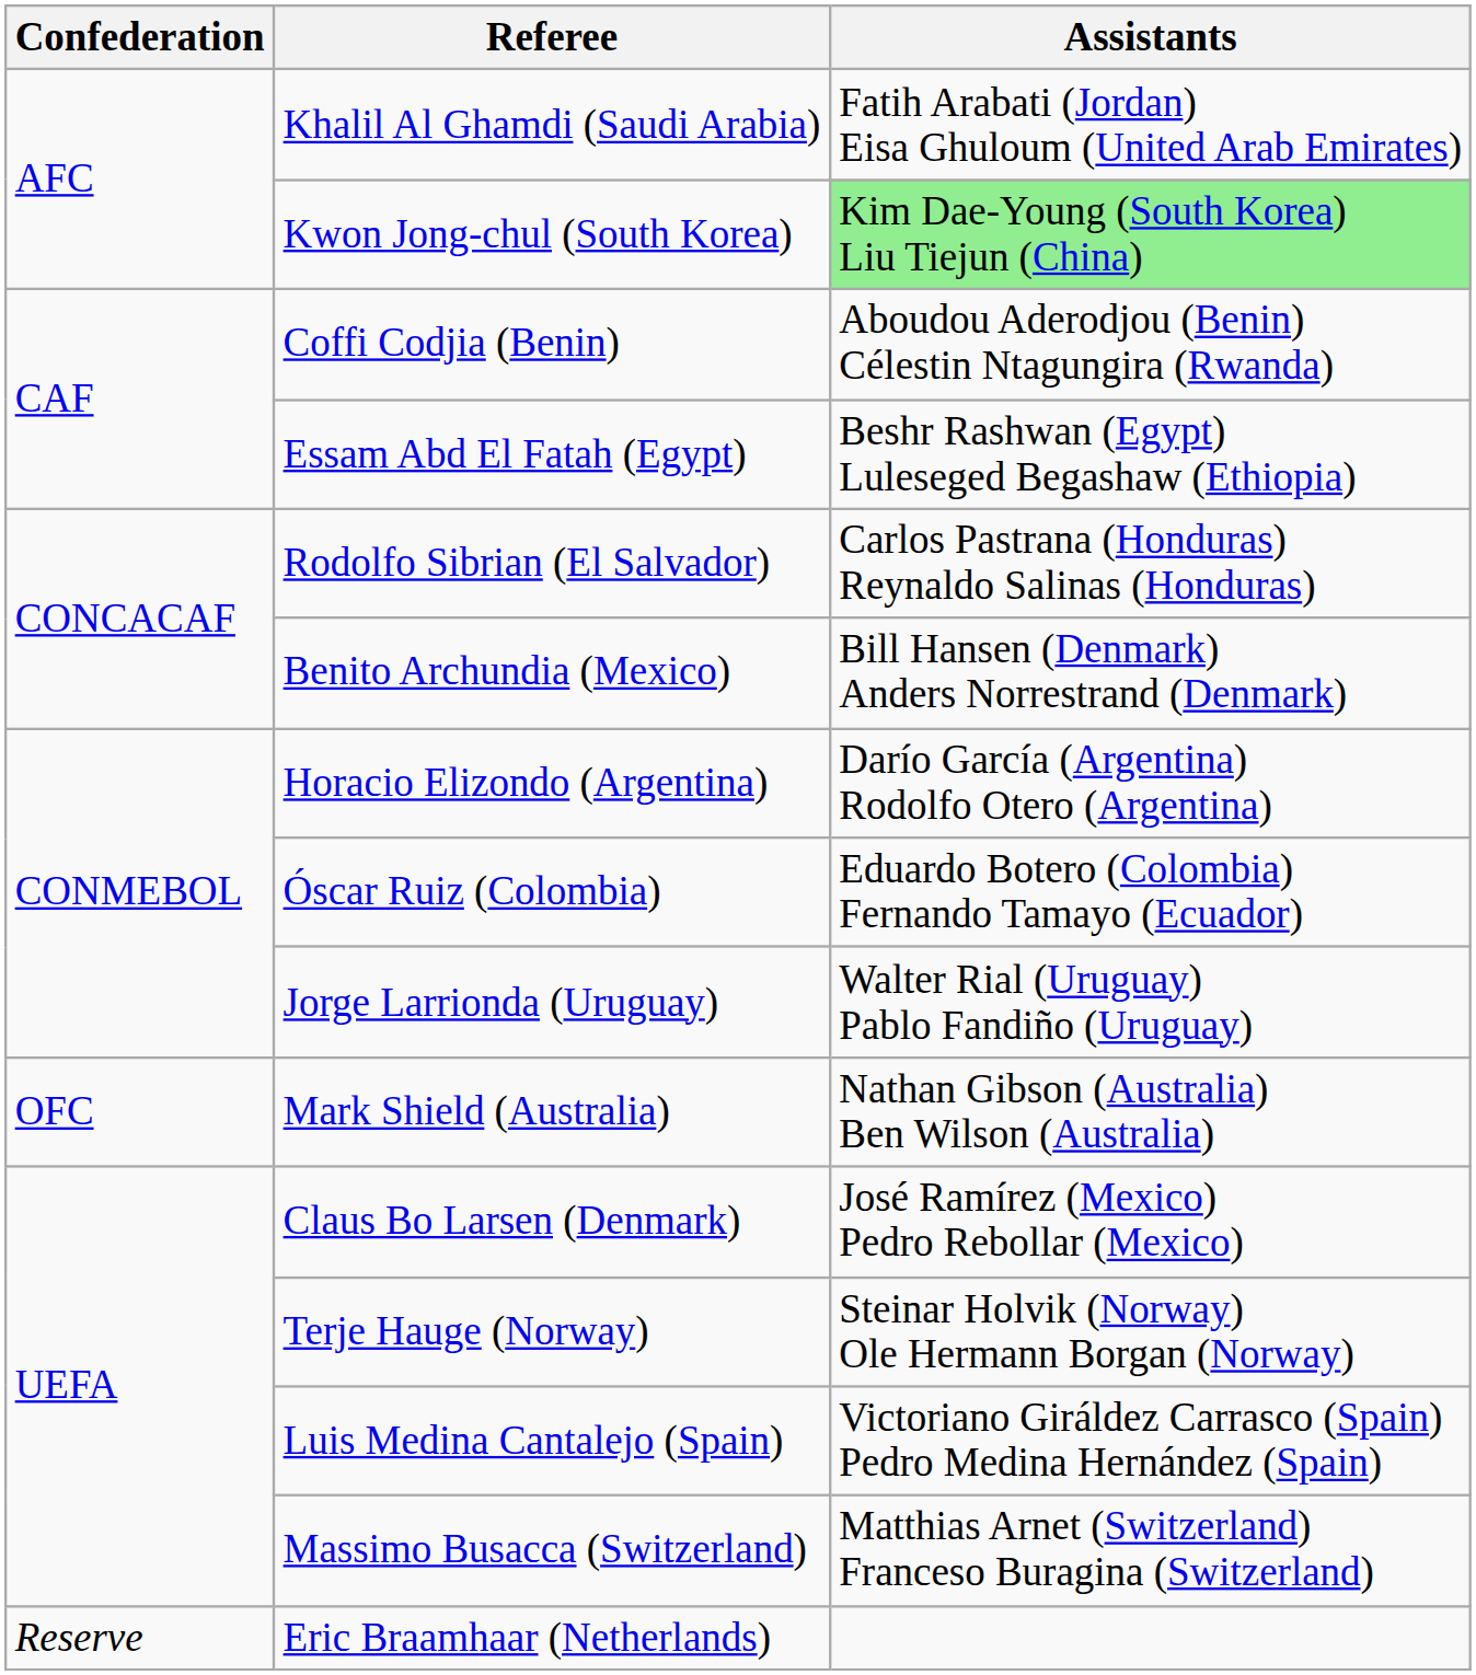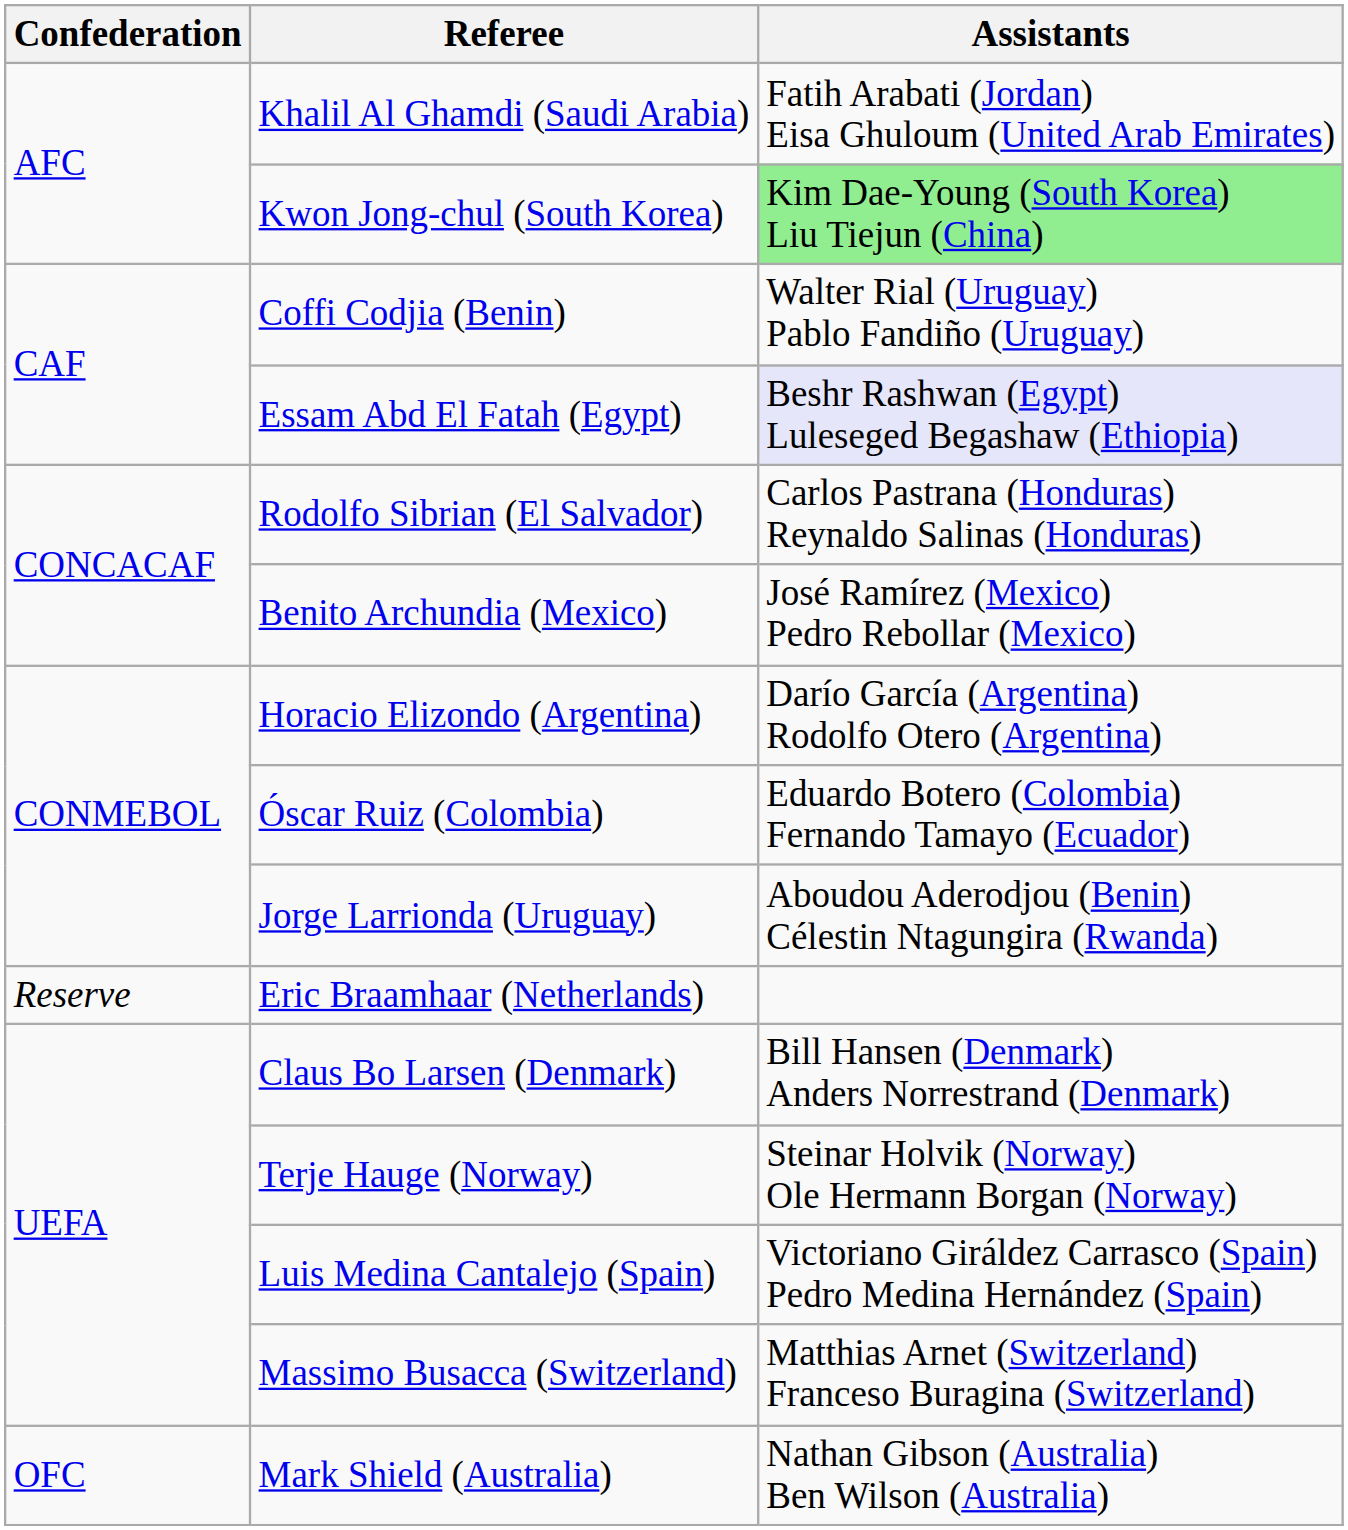Coffi Codjia (Benin) | Assistants: Aboudou Aderodjou (Benin) Célestin Ntagungira (Rwanda) -> Walter Rial (Uruguay) Pablo Fandiño (Uruguay)
Essam Abd El Fatah (Egypt) | Assistants: no background -> lavender background
Benito Archundia (Mexico) | Assistants: Bill Hansen (Denmark) Anders Norrestrand (Denmark) -> José Ramírez (Mexico) Pedro Rebollar (Mexico)
Jorge Larrionda (Uruguay) | Assistants: Walter Rial (Uruguay) Pablo Fandiño (Uruguay) -> Aboudou Aderodjou (Benin) Célestin Ntagungira (Rwanda)
rows swapped: Mark Shield (Australia) <-> Eric Braamhaar (Netherlands)
Claus Bo Larsen (Denmark) | Assistants: José Ramírez (Mexico) Pedro Rebollar (Mexico) -> Bill Hansen (Denmark) Anders Norrestrand (Denmark)
